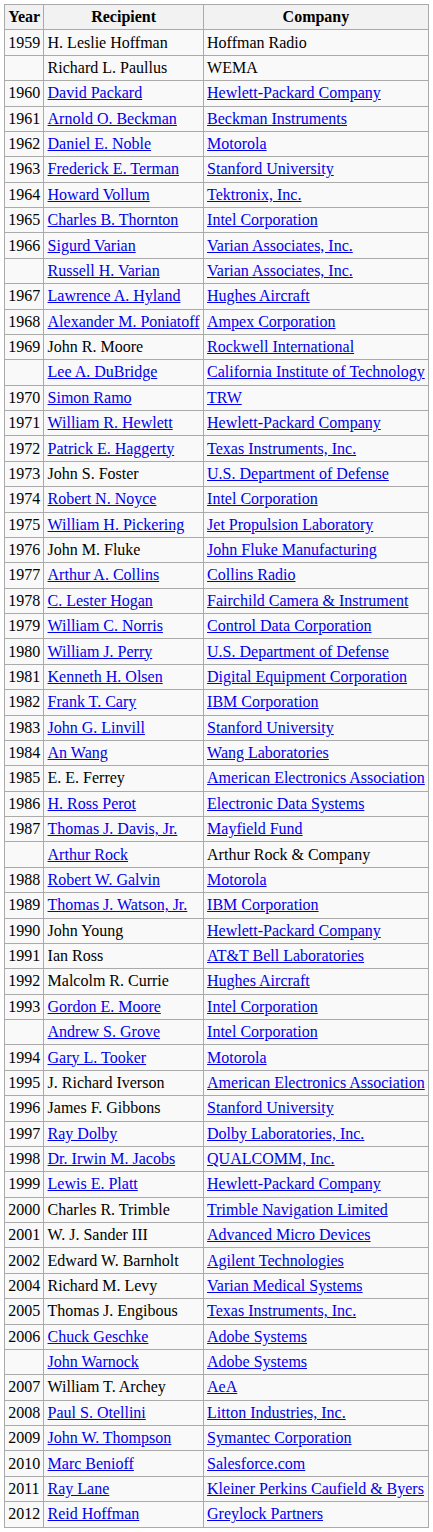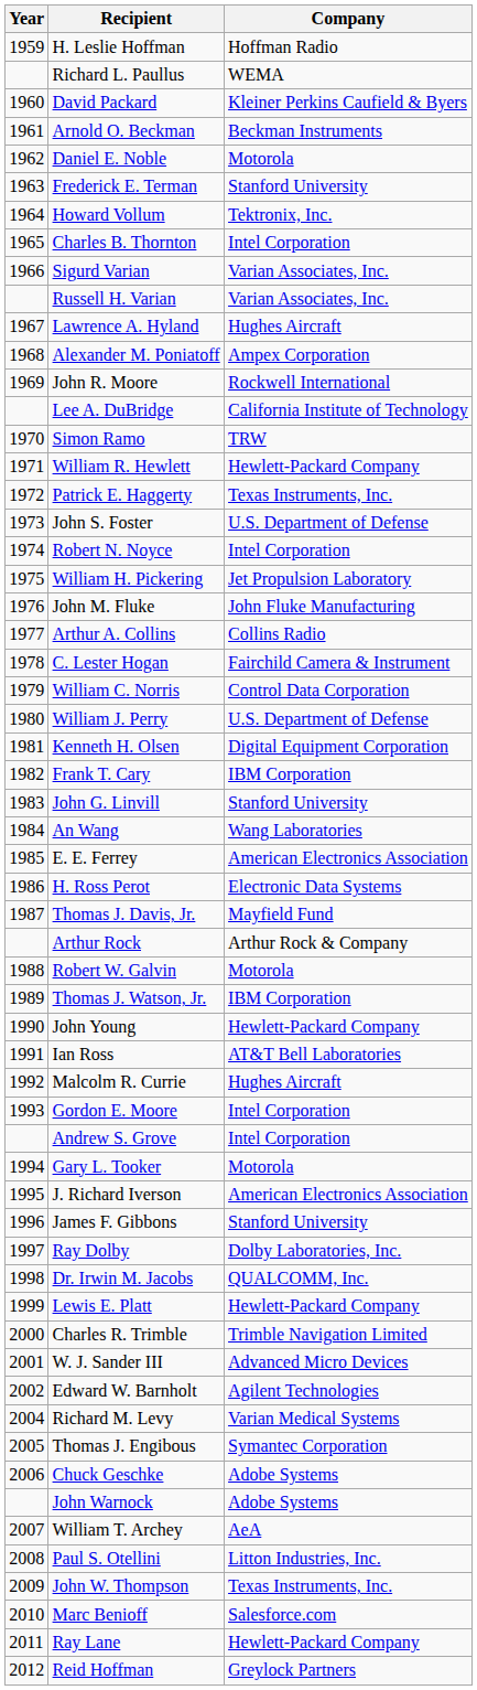David Packard | Company: Hewlett-Packard Company -> Kleiner Perkins Caufield & Byers
Thomas J. Engibous | Company: Texas Instruments, Inc. -> Symantec Corporation
John W. Thompson | Company: Symantec Corporation -> Texas Instruments, Inc.
Ray Lane | Company: Kleiner Perkins Caufield & Byers -> Hewlett-Packard Company
